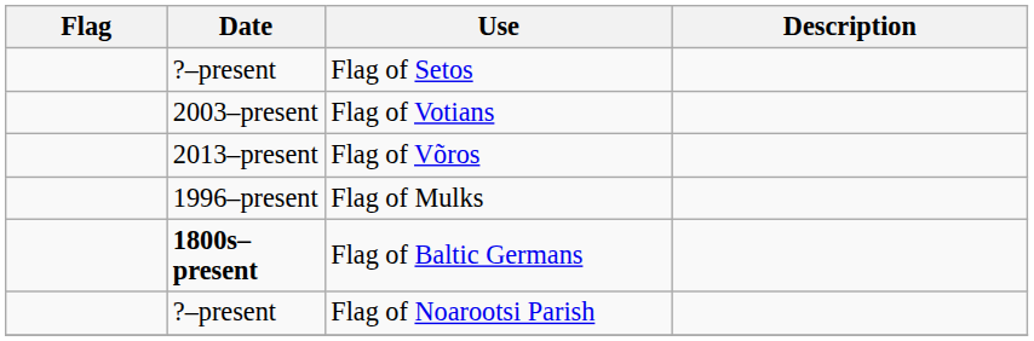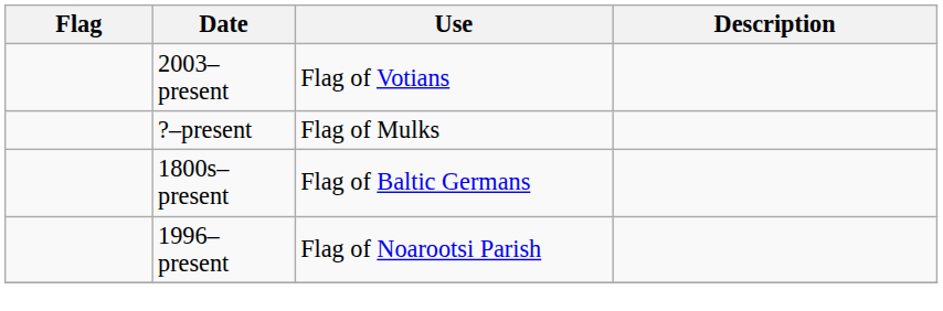- row: ?–present | Flag of Setos
- row: 2013–present | Flag of Võros
Flag of Mulks | Date: 1996–present -> ?–present
Flag of Baltic Germans | Date: bold -> normal
Flag of Noarootsi Parish | Date: ?–present -> 1996–present
